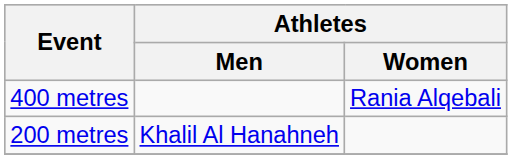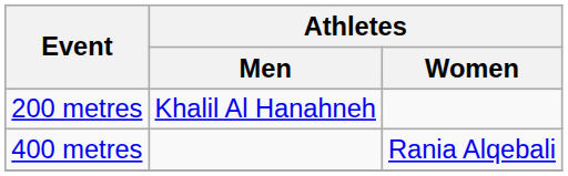rows swapped: 200 metres <-> 400 metres
